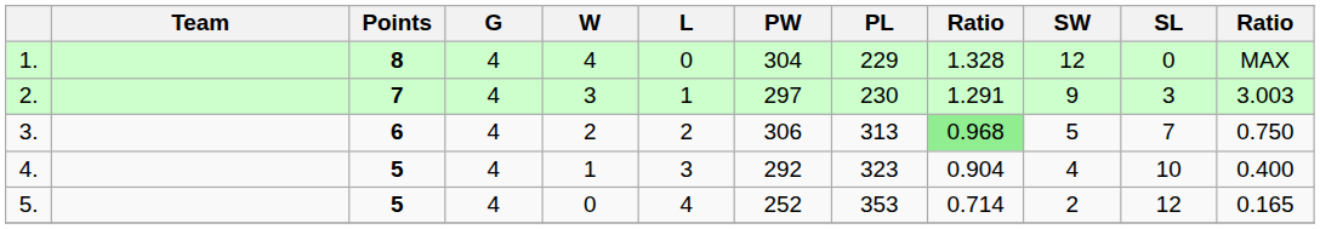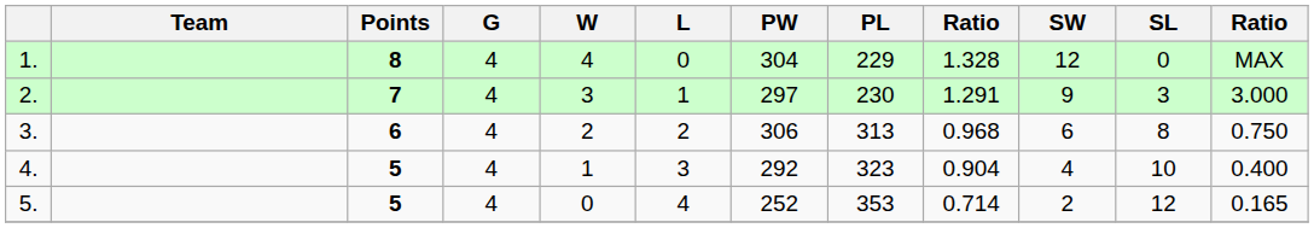2. | column 12: 3.003 -> 3.000
3. | column 9: lightgreen background -> no background
3. | SW: 5 -> 6
3. | SL: 7 -> 8
